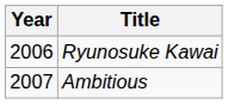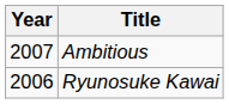rows swapped: Ryunosuke Kawai <-> Ambitious
